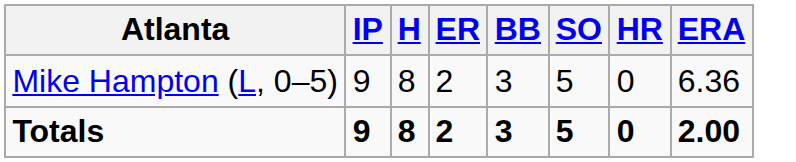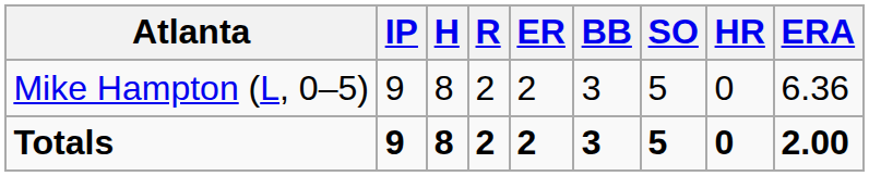+ column: R | 2 | 2
